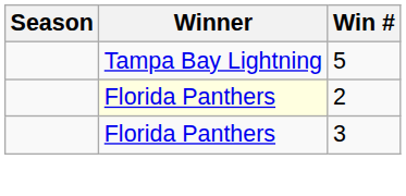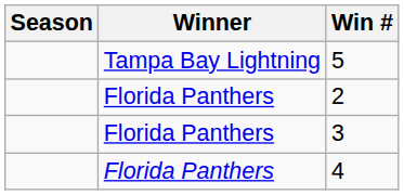2 | Winner: lightyellow background -> no background
+ row: Florida Panthers | 4
